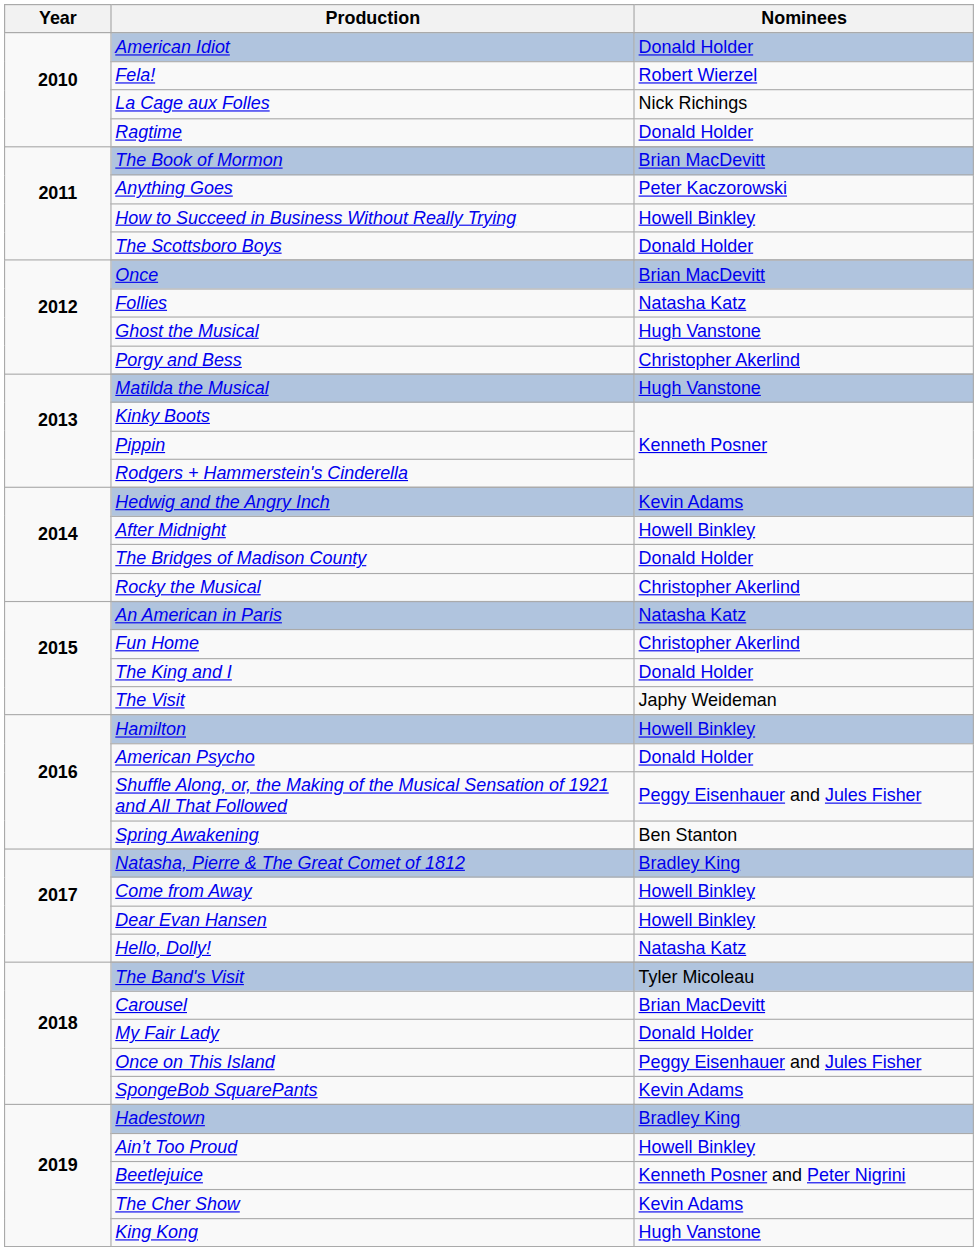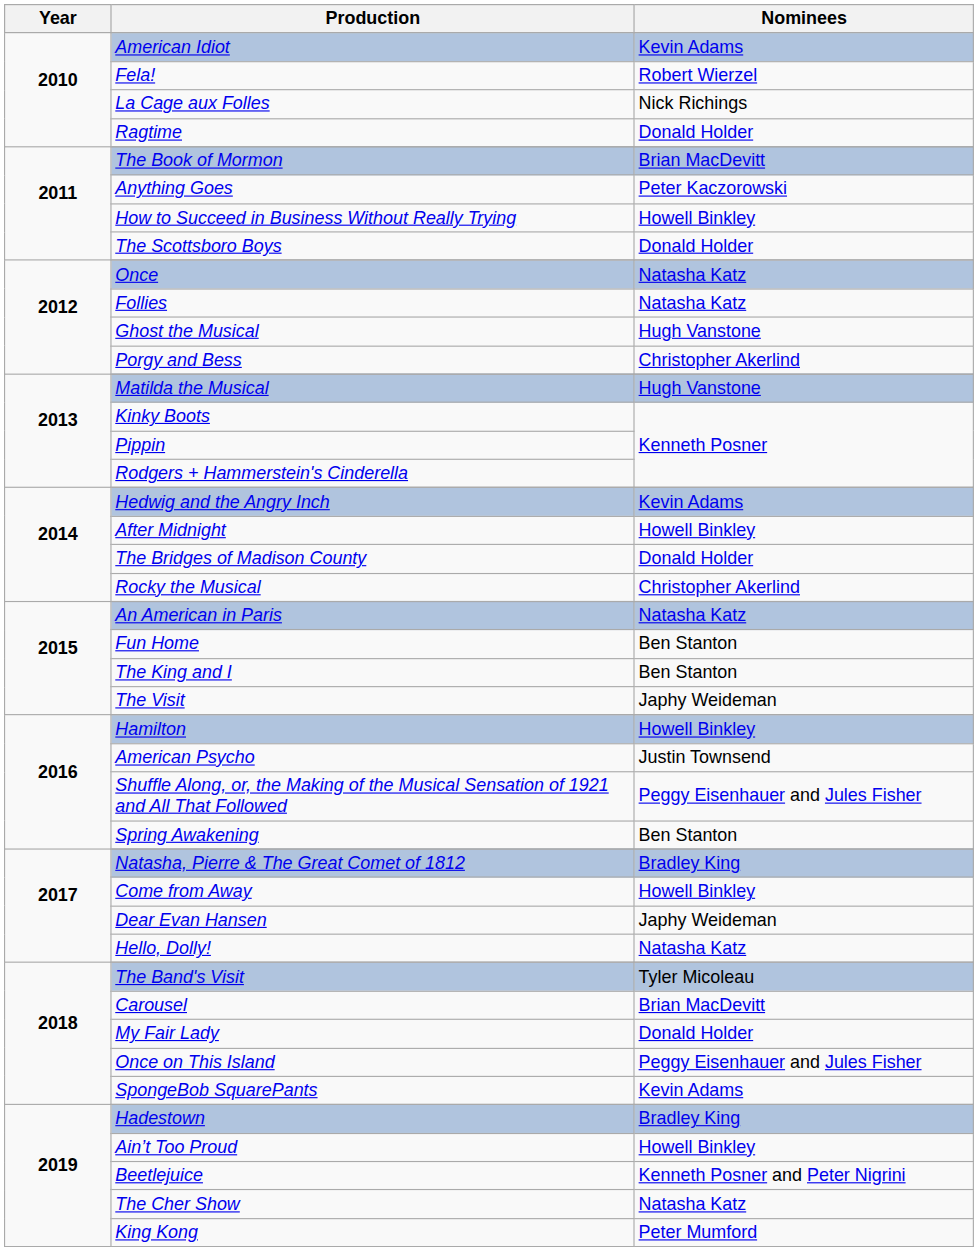American Idiot | Nominees: Donald Holder -> Kevin Adams
Once | Nominees: Brian MacDevitt -> Natasha Katz
Fun Home | Nominees: Christopher Akerlind -> Ben Stanton
The King and I | Nominees: Donald Holder -> Ben Stanton
American Psycho | Nominees: Donald Holder -> Justin Townsend
Dear Evan Hansen | Nominees: Howell Binkley -> Japhy Weideman
The Cher Show | Nominees: Kevin Adams -> Natasha Katz
King Kong | Nominees: Hugh Vanstone -> Peter Mumford
